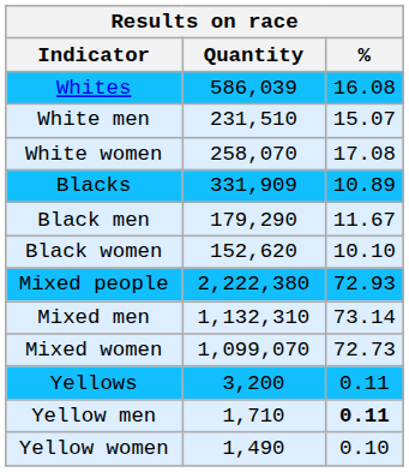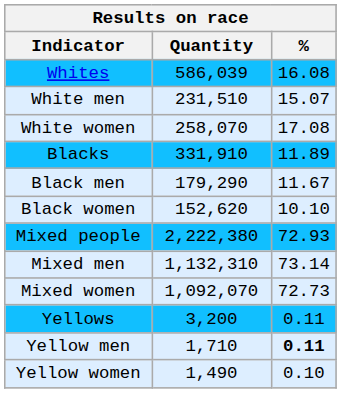Blacks | Quantity: 331,909 -> 331,910
Blacks | %: 10.89 -> 11.89
Mixed women | Quantity: 1,099,070 -> 1,092,070
